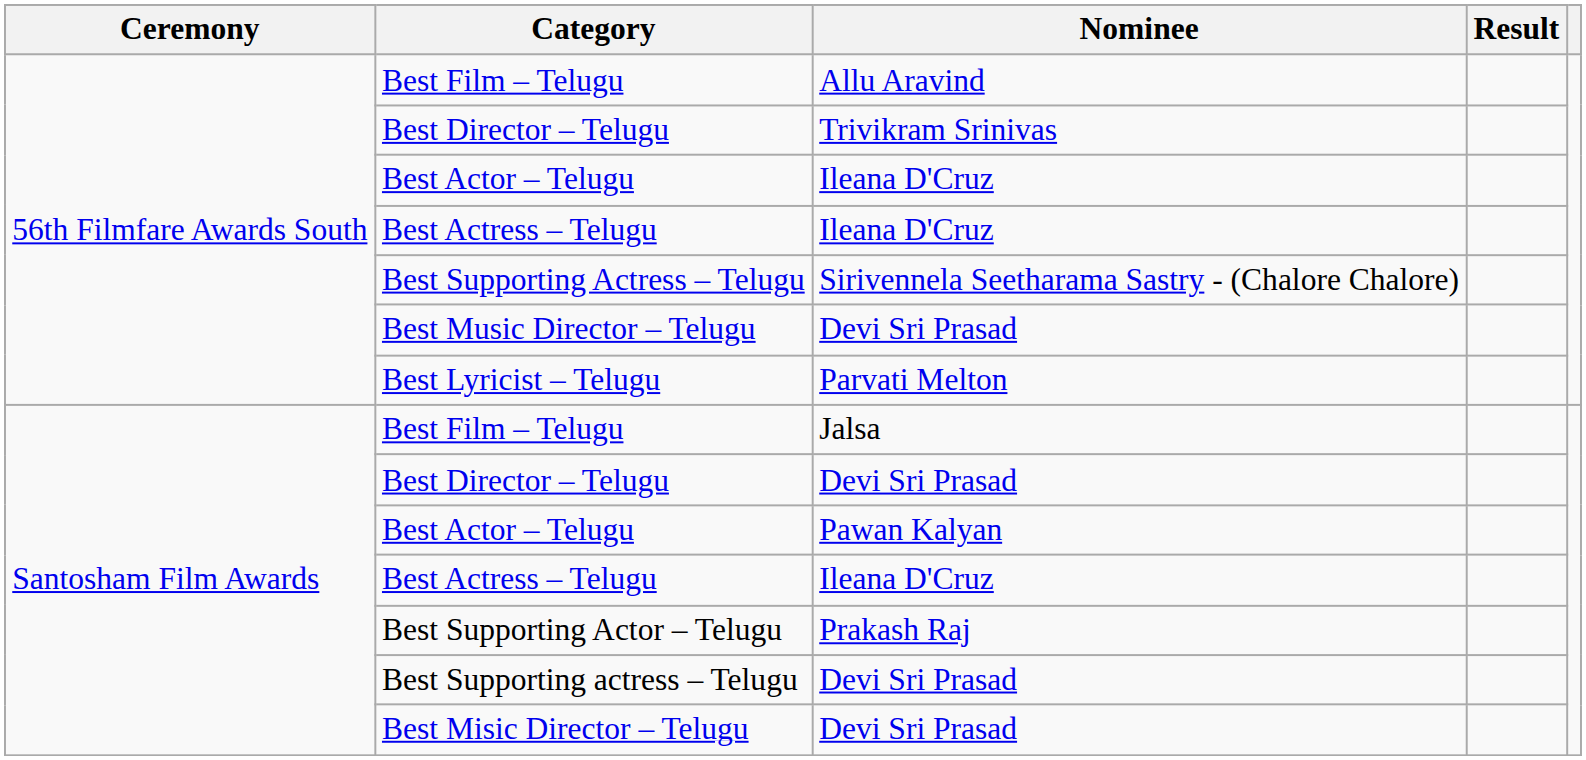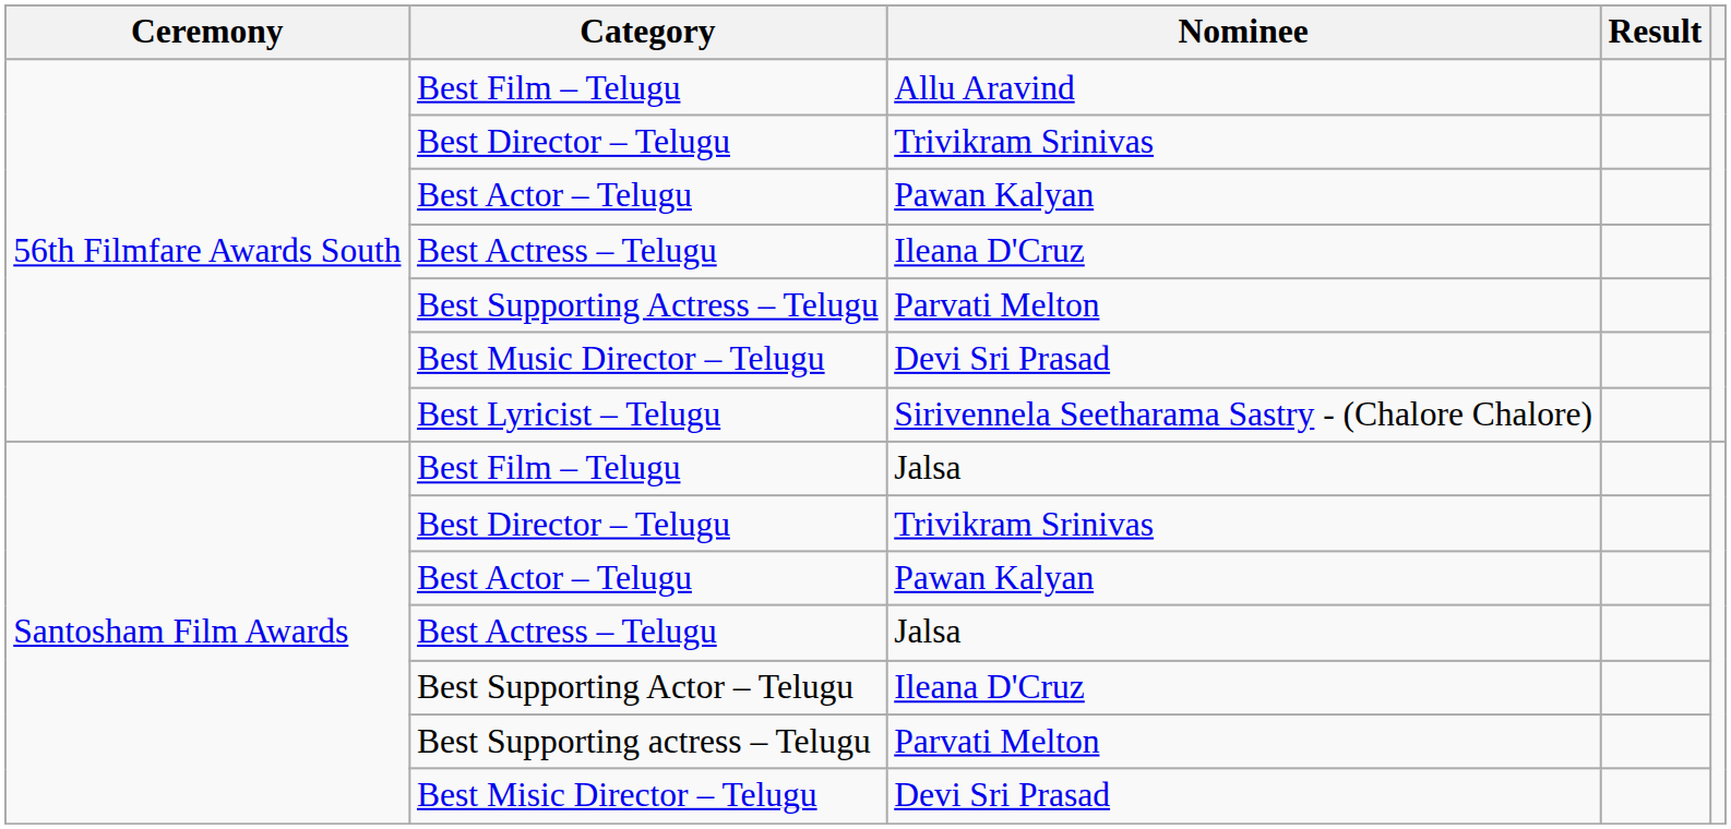56th Filmfare Awards South / Best Actor – Telugu | Nominee: Ileana D'Cruz -> Pawan Kalyan
Best Supporting Actress – Telugu | Nominee: Sirivennela Seetharama Sastry - (Chalore Chalore) -> Parvati Melton
Best Lyricist – Telugu | Nominee: Parvati Melton -> Sirivennela Seetharama Sastry - (Chalore Chalore)
Santosham Film Awards / Best Director – Telugu | Nominee: Devi Sri Prasad -> Trivikram Srinivas
Santosham Film Awards / Best Actress – Telugu | Nominee: Ileana D'Cruz -> Jalsa
Best Supporting Actor – Telugu | Nominee: Prakash Raj -> Ileana D'Cruz
Best Supporting actress – Telugu | Nominee: Devi Sri Prasad -> Parvati Melton
